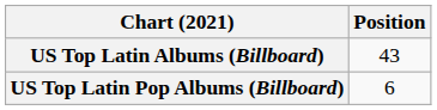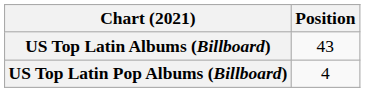US Top Latin Pop Albums (Billboard) | Position: 6 -> 4
